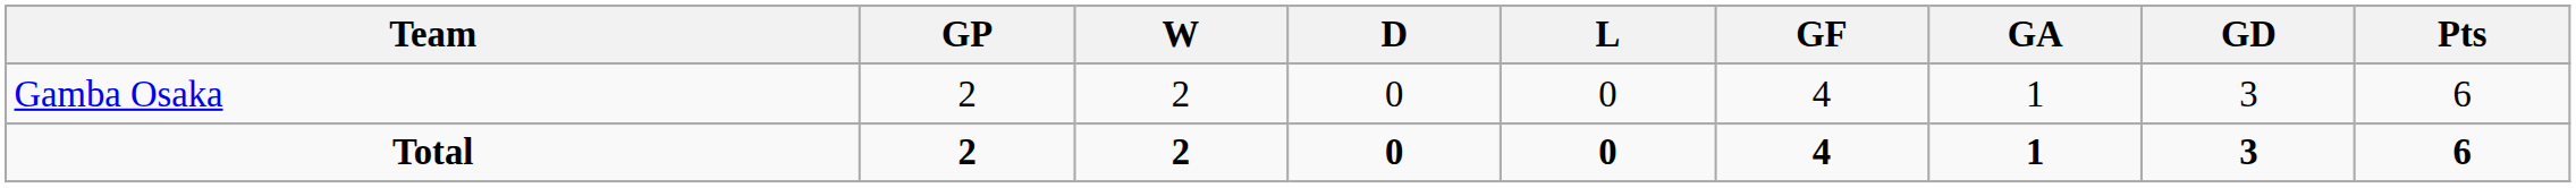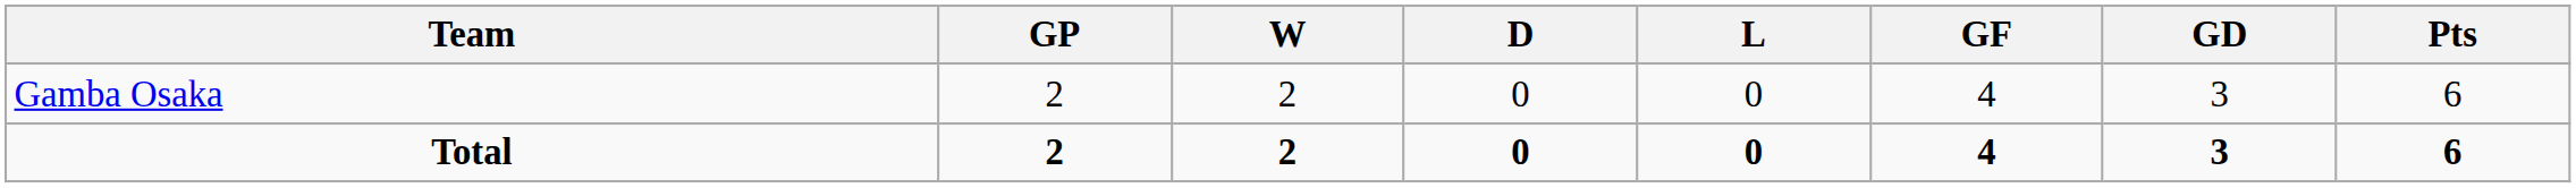- column: GA | 1 | 1
